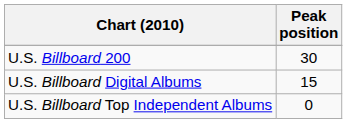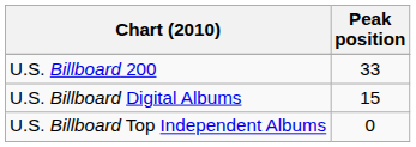U.S. Billboard 200 | Peak position: 30 -> 33
